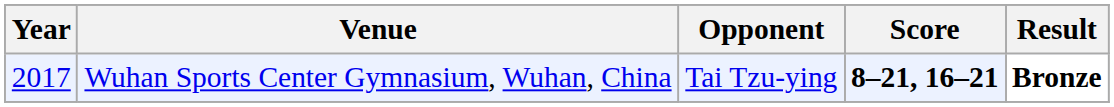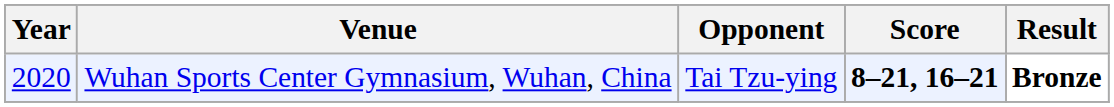Wuhan Sports Center Gymnasium, Wuhan, China | Year: 2017 -> 2020
